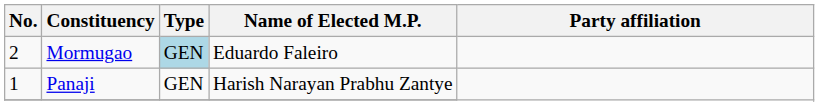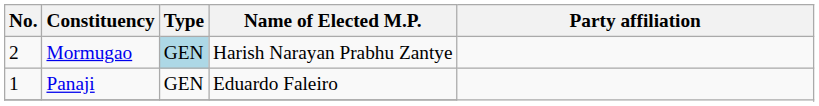Mormugao | Name of Elected M.P.: Eduardo Faleiro -> Harish Narayan Prabhu Zantye
Panaji | Name of Elected M.P.: Harish Narayan Prabhu Zantye -> Eduardo Faleiro
